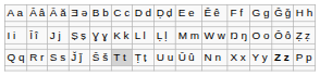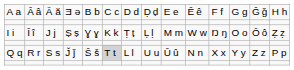I i | column 7: L l -> Ṭ ṭ
Q q | column 7: Ṭ ṭ -> L l
Q q | column 13: bold -> normal
